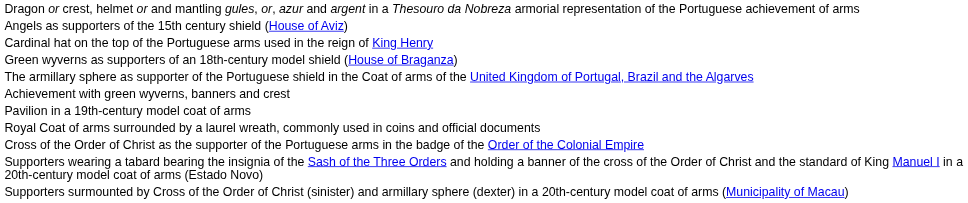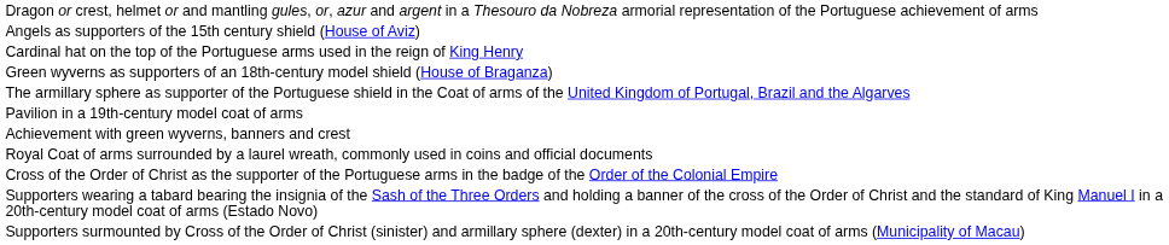rows swapped: Achievement with green wyverns, banners and crest <-> Pavilion in a 19th-century model coat of arms
